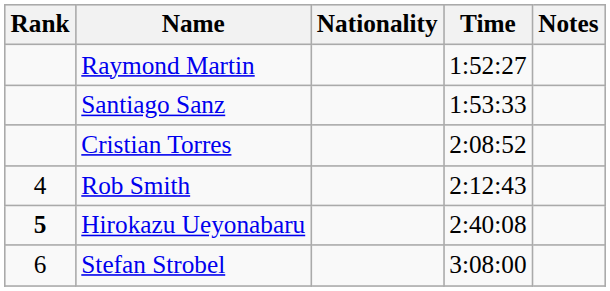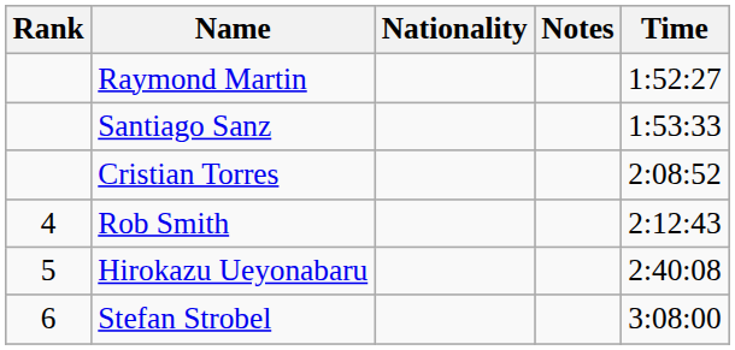columns swapped: Time <-> Notes
Hirokazu Ueyonabaru | Rank: bold -> normal
